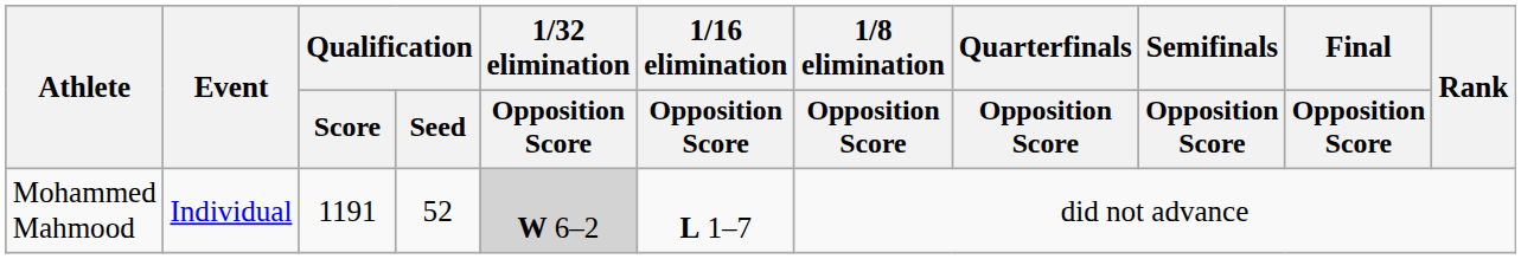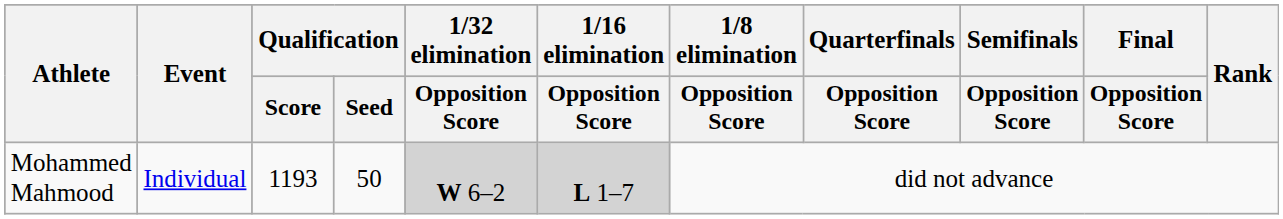Mohammed Mahmood | Qualification / Score: 1191 -> 1193
Mohammed Mahmood | Qualification / Seed: 52 -> 50
Mohammed Mahmood | 1/16 elimination / Opposition Score: no background -> lightgrey background
